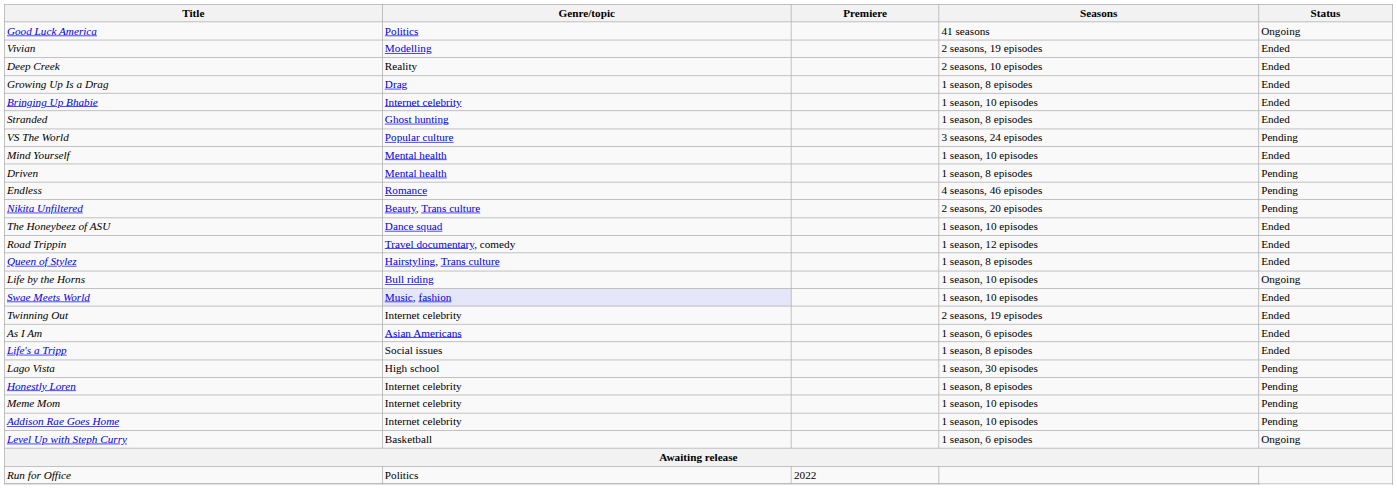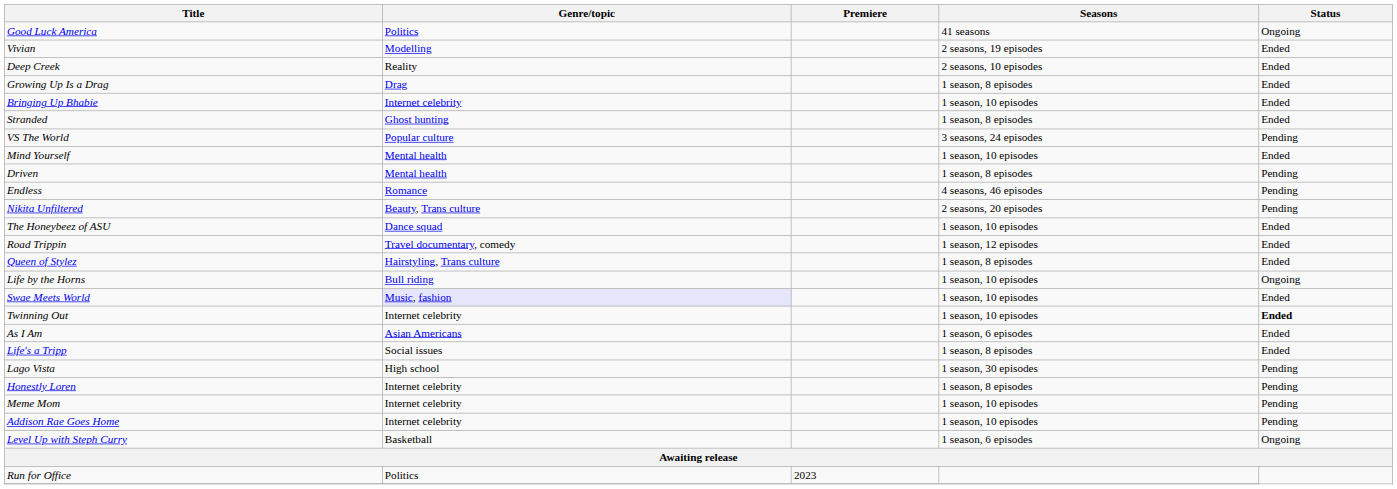Twinning Out | Seasons: 2 seasons, 19 episodes -> 1 season, 10 episodes
Twinning Out | Status: normal -> bold
Run for Office | Premiere: 2022 -> 2023
